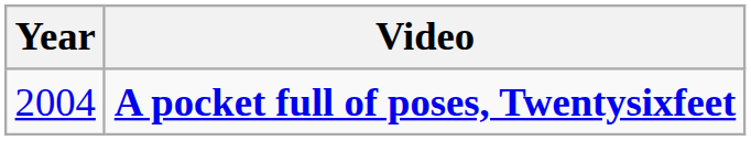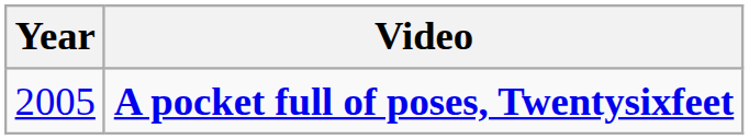A pocket full of poses, Twentysixfeet | Year: 2004 -> 2005
